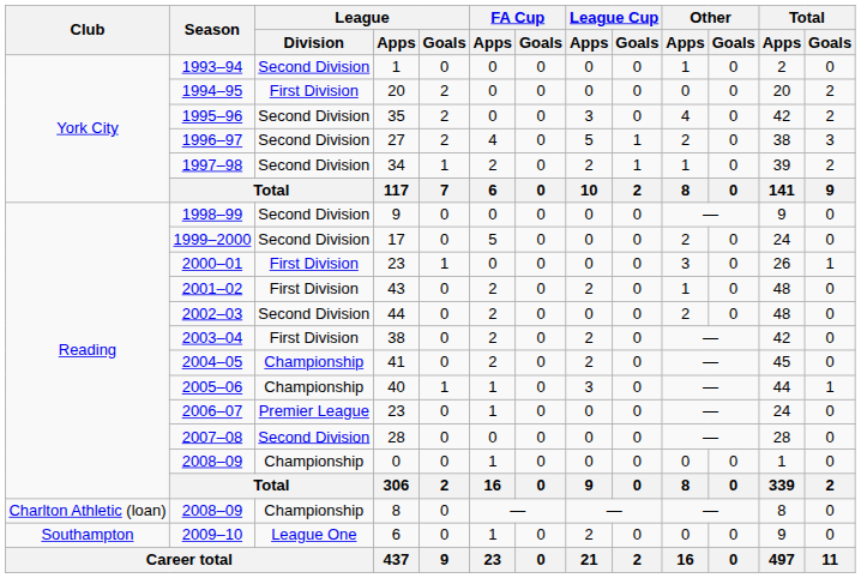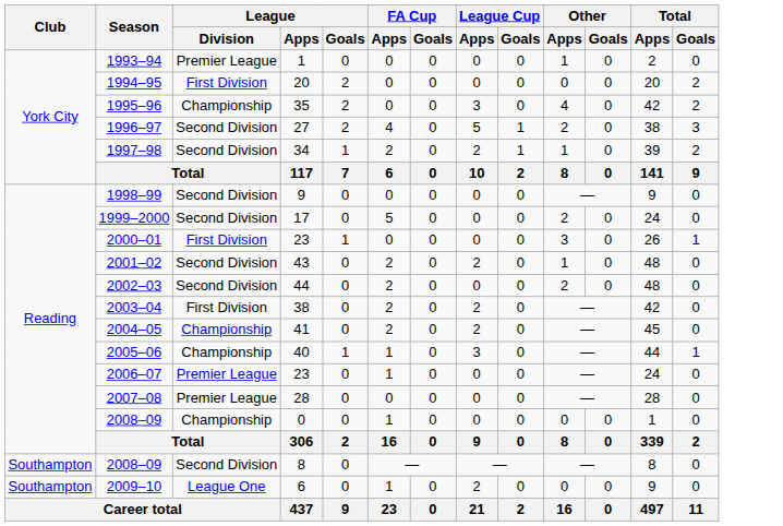1993–94 | League / Division: Second Division -> Premier League
1995–96 | League / Division: Second Division -> Championship
2001–02 | League / Division: First Division -> Second Division
2007–08 | League / Division: Second Division -> Premier League
2008–09 / 8 | Club: Charlton Athletic (loan) -> Southampton
2008–09 / 8 | League / Division: Championship -> Second Division
